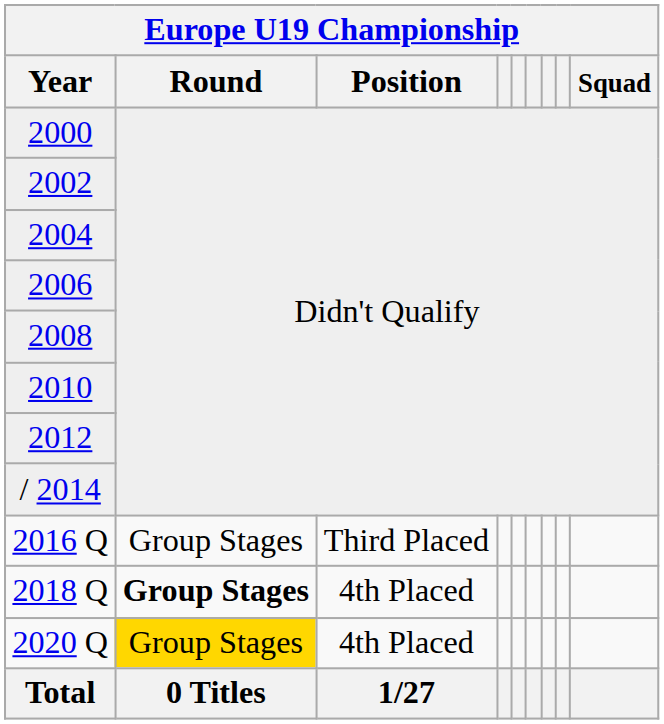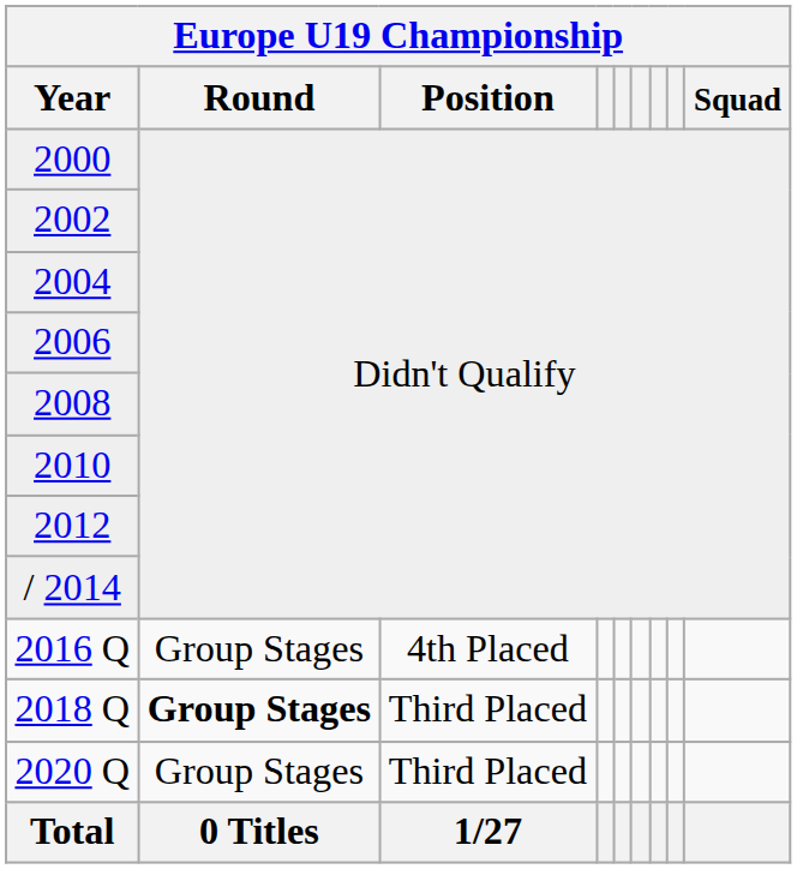2016 Q | Position: Third Placed -> 4th Placed
2018 Q | Position: 4th Placed -> Third Placed
2020 Q | Round: gold background -> no background
2020 Q | Position: 4th Placed -> Third Placed
